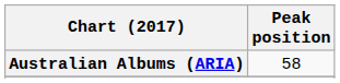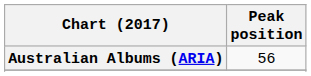Australian Albums (ARIA) | Peak position: 58 -> 56
